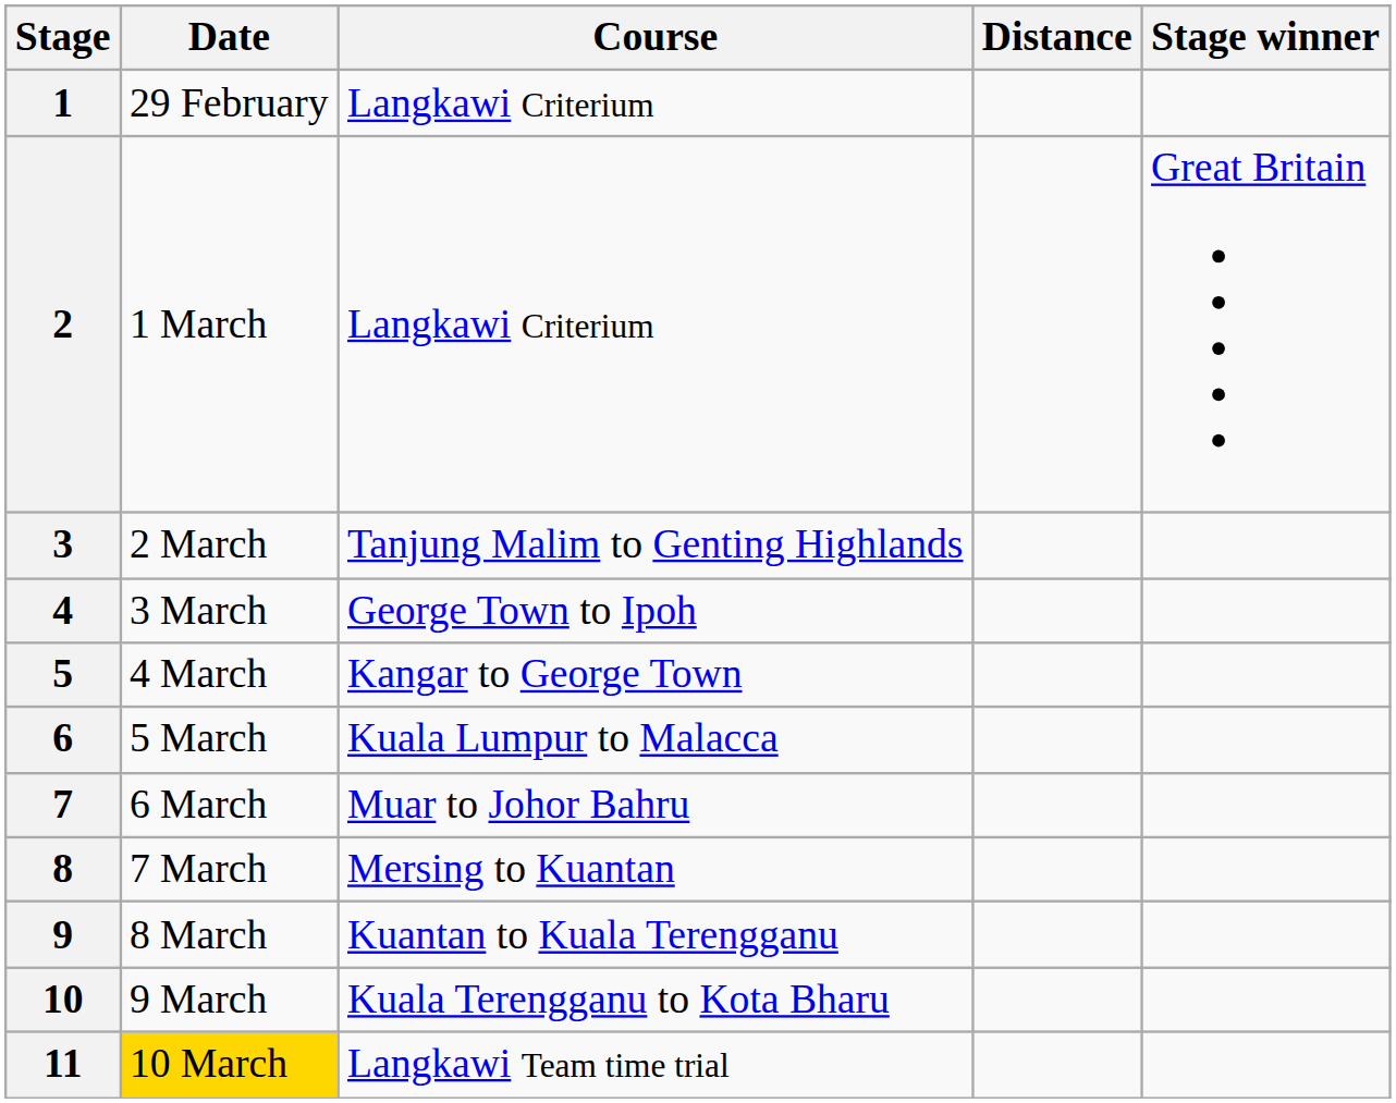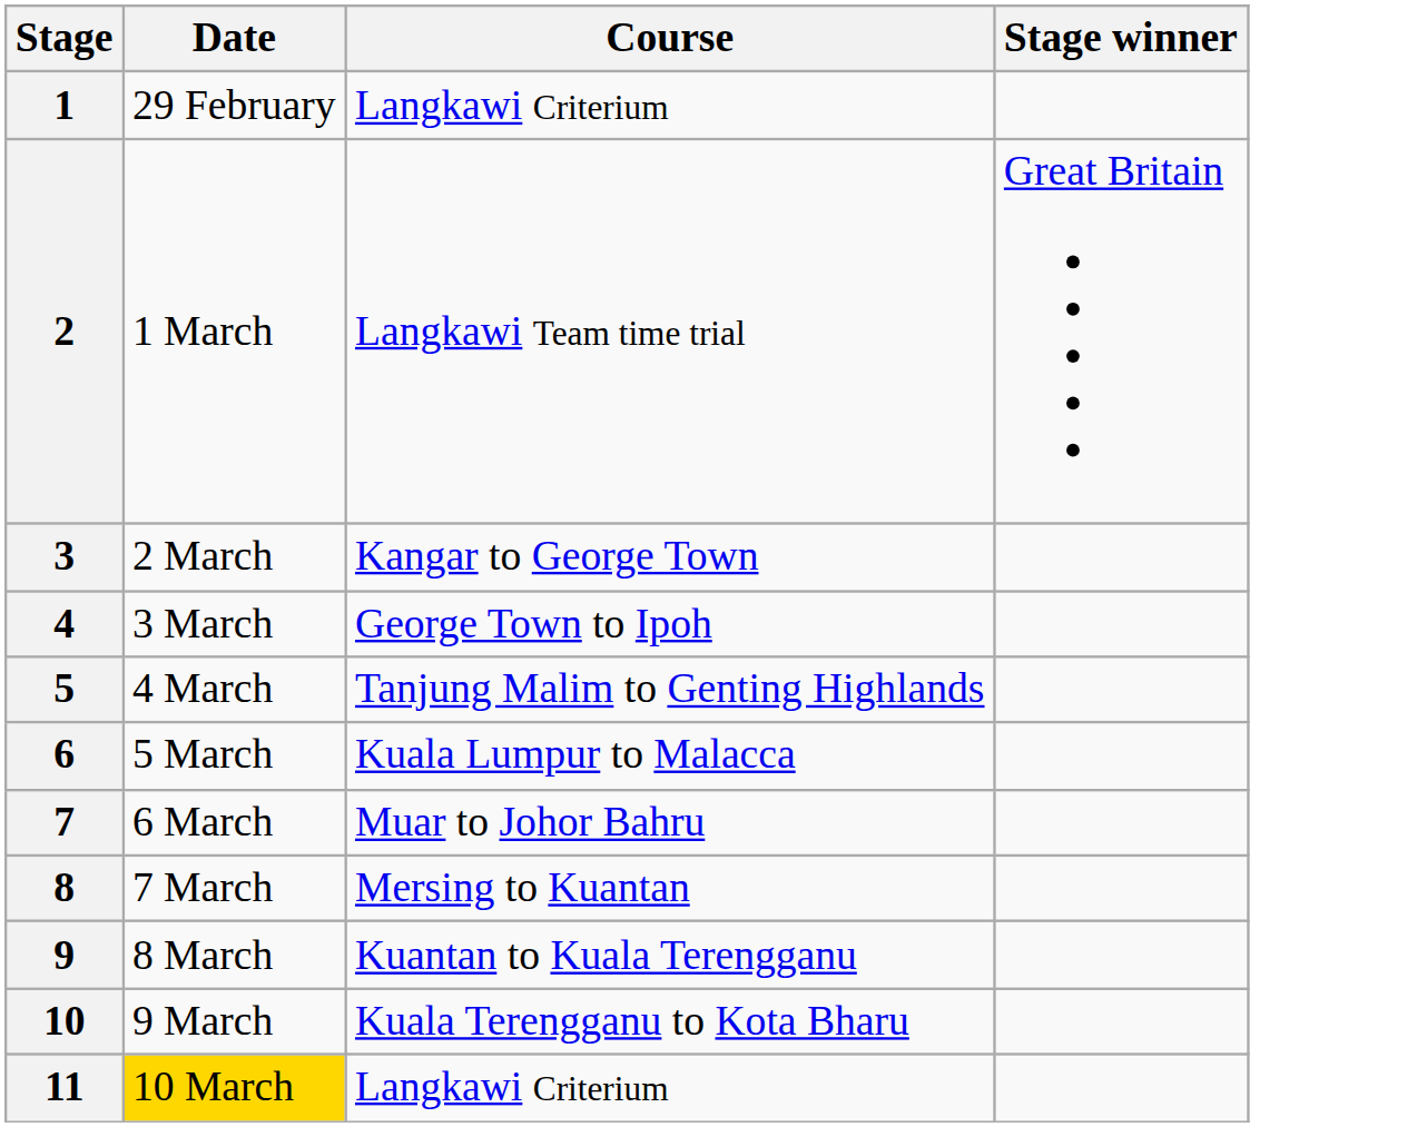- column: Distance
2 | Course: Langkawi Criterium -> Langkawi Team time trial
3 | Course: Tanjung Malim to Genting Highlands -> Kangar to George Town
5 | Course: Kangar to George Town -> Tanjung Malim to Genting Highlands
11 | Course: Langkawi Team time trial -> Langkawi Criterium
